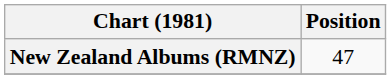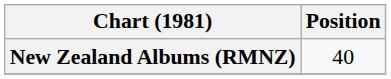New Zealand Albums (RMNZ) | Position: 47 -> 40
